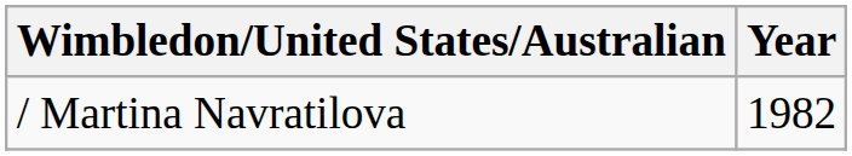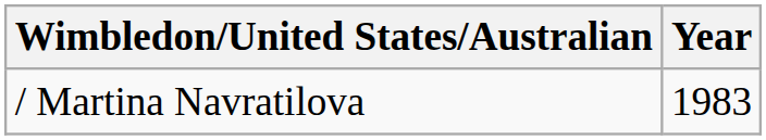/ Martina Navratilova | Year: 1982 -> 1983
